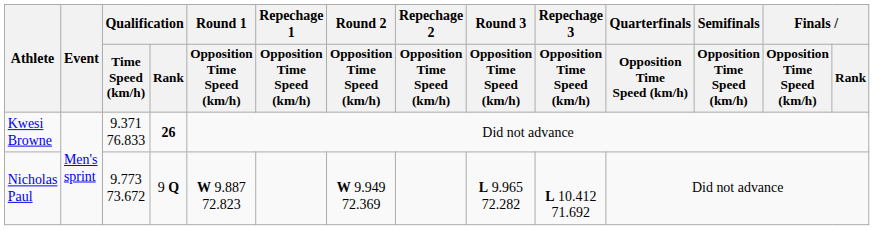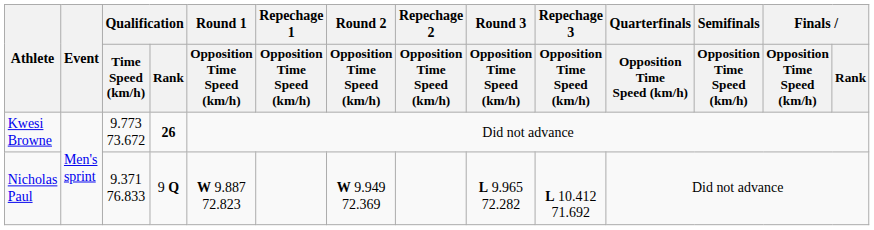Kwesi Browne | Qualification / Time Speed (km/h): 9.371 76.833 -> 9.773 73.672
Nicholas Paul | Qualification / Time Speed (km/h): 9.773 73.672 -> 9.371 76.833
